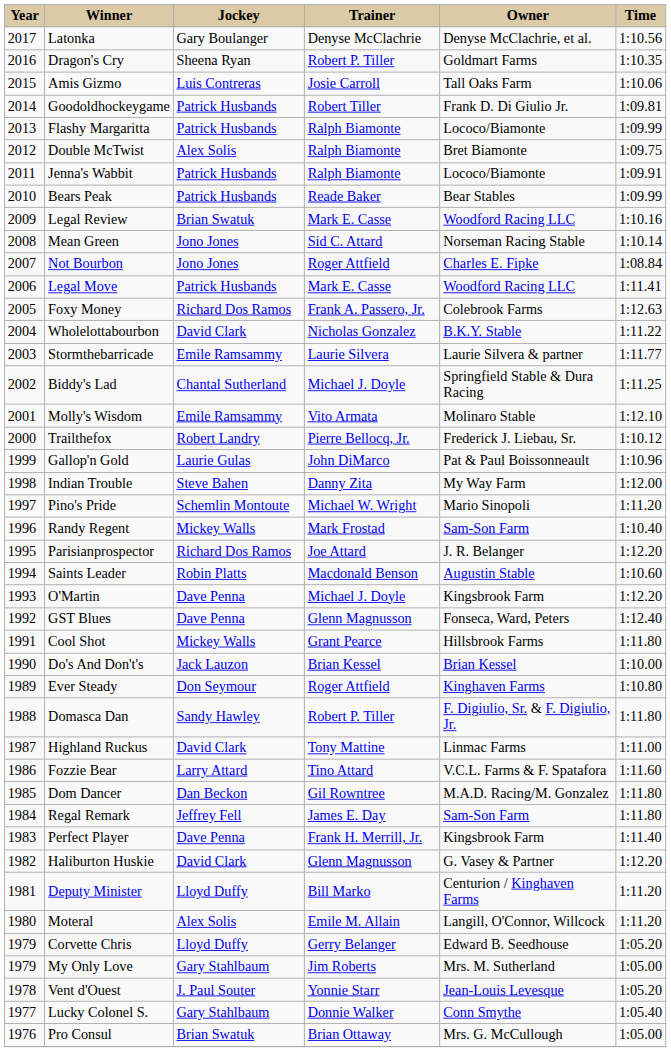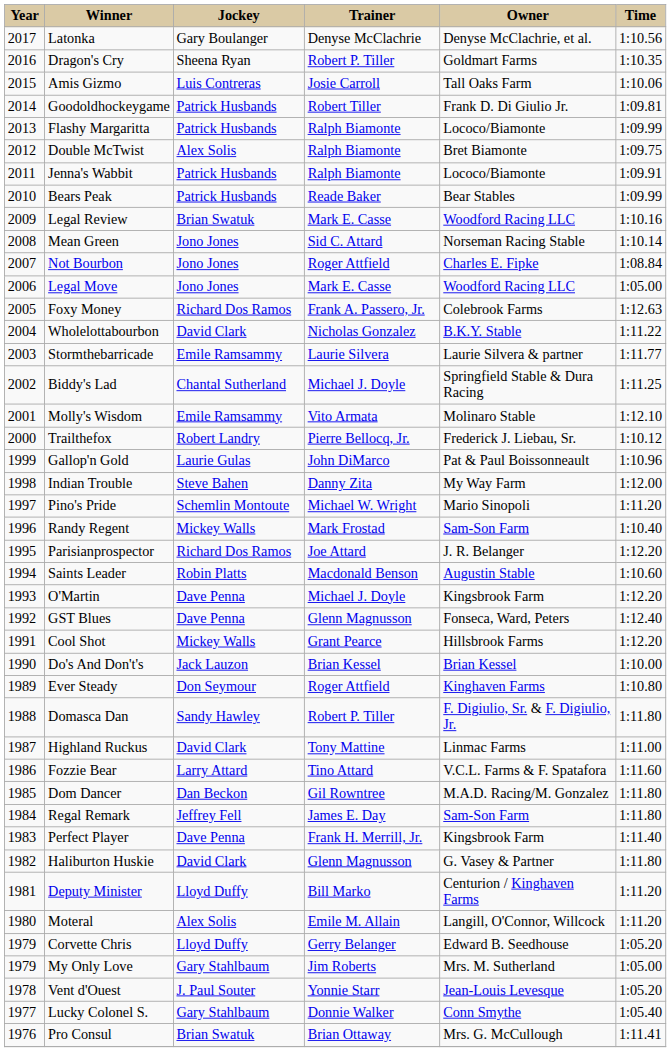Legal Move | Jockey: Patrick Husbands -> Jono Jones
Legal Move | Time: 1:11.41 -> 1:05.00
Cool Shot | Time: 1:11.80 -> 1:12.20
Haliburton Huskie | Time: 1:12.20 -> 1:11.80
Pro Consul | Time: 1:05.00 -> 1:11.41
